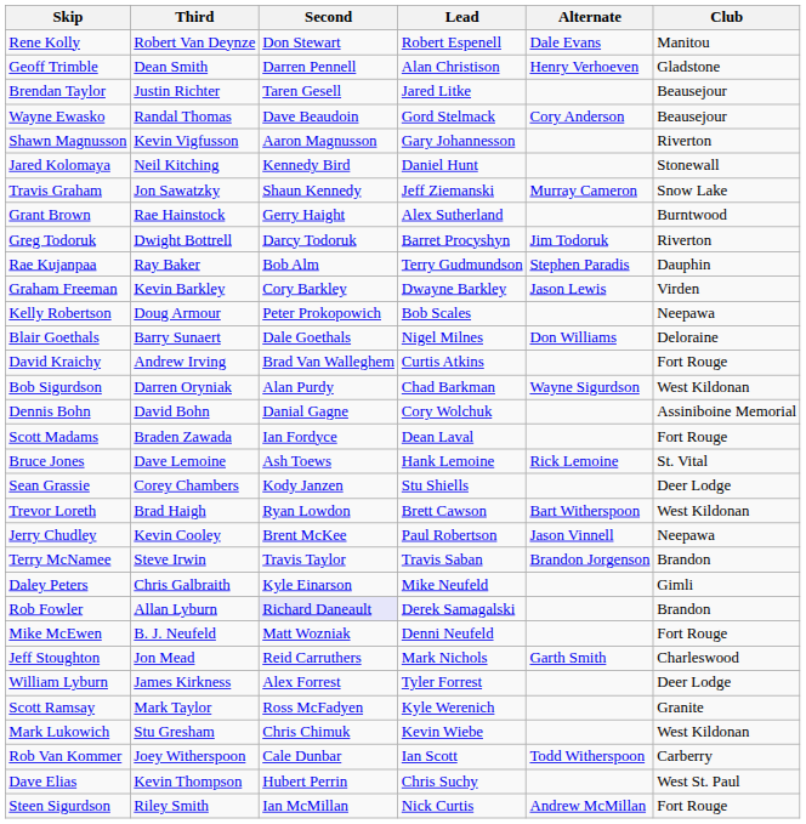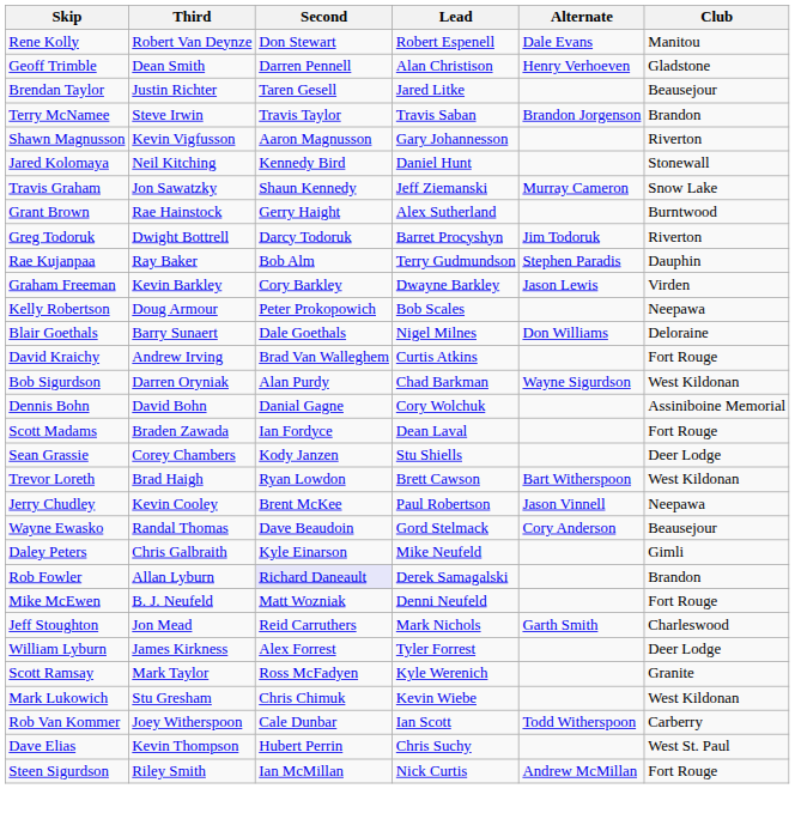rows swapped: Wayne Ewasko <-> Terry McNamee
- row: Bruce Jones | Dave Lemoine | Ash Toews | Hank Lemoine | Rick Lemoine | St. Vital
